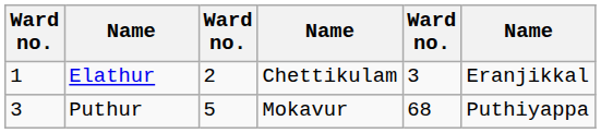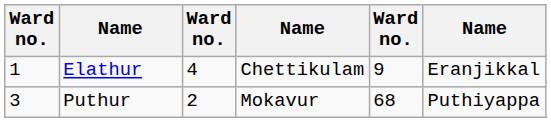Elathur | column 3: 2 -> 4
Elathur | column 5: 3 -> 9
Puthur | column 3: 5 -> 2
